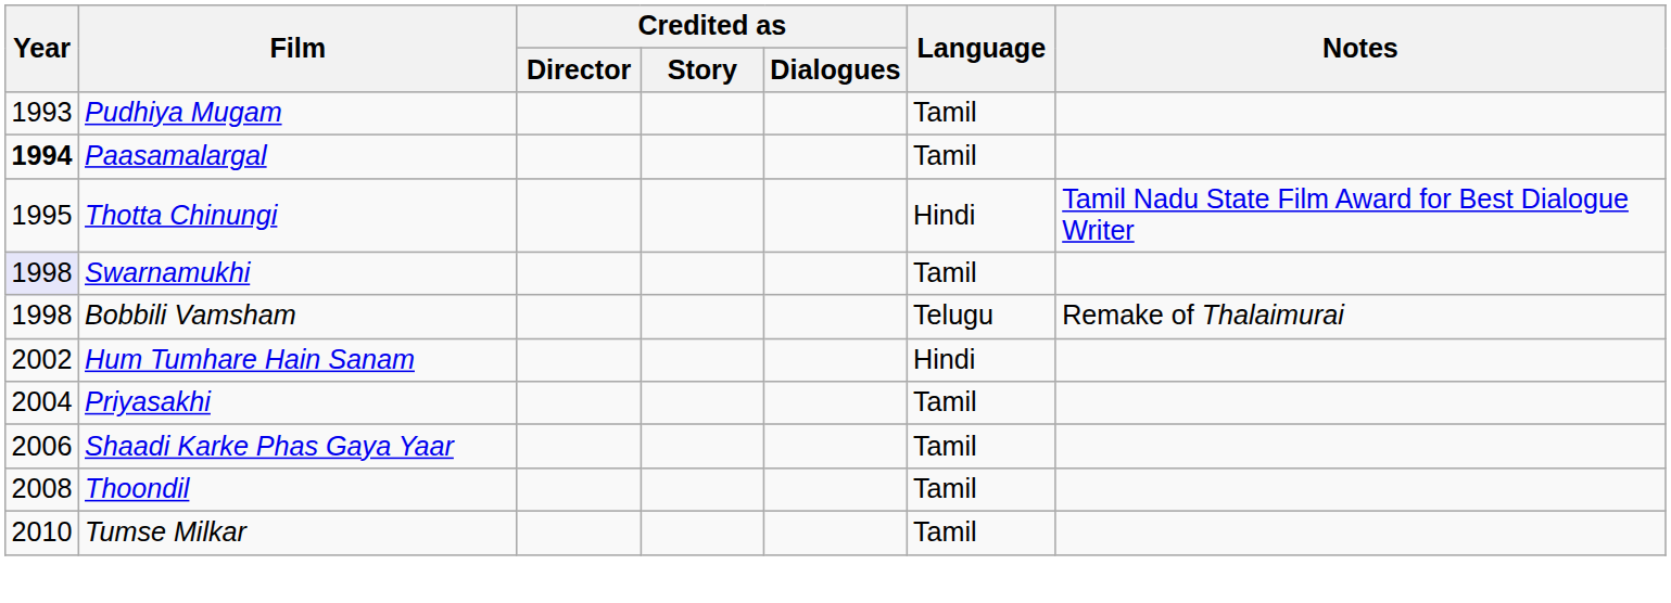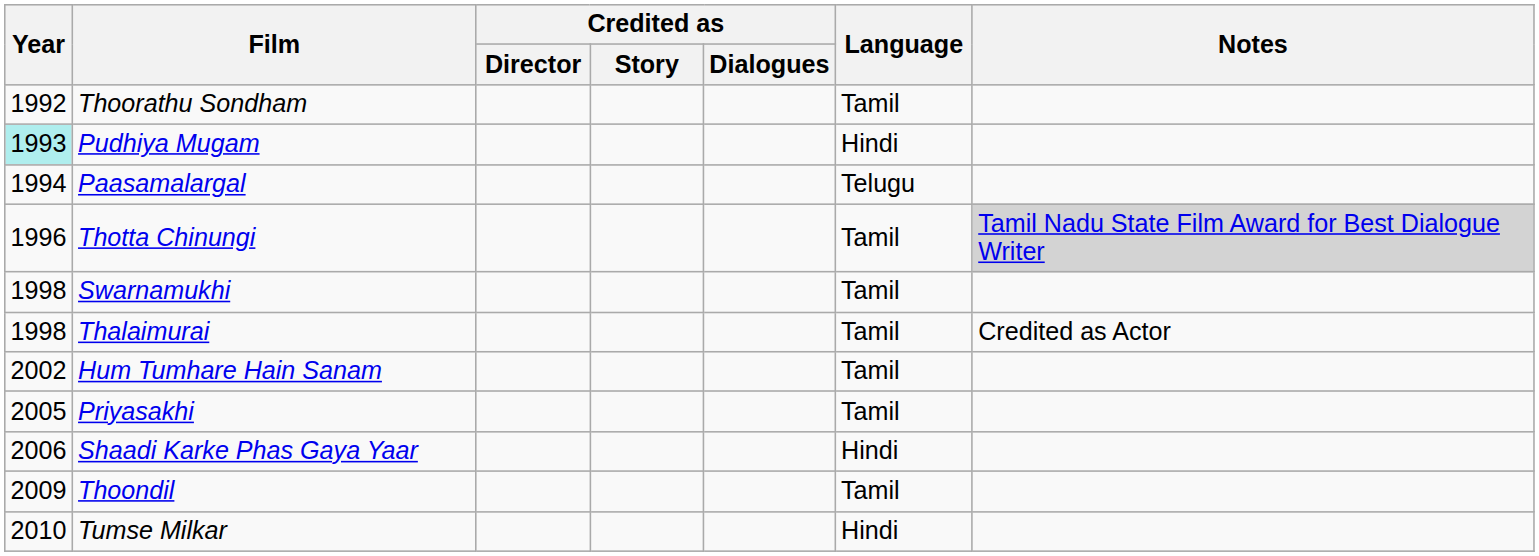+ row: 1992 | Thoorathu Sondham | Tamil
Pudhiya Mugam | Year: no background -> paleturquoise background
Pudhiya Mugam | Language: Tamil -> Hindi
Paasamalargal | Year: bold -> normal
Paasamalargal | Language: Tamil -> Telugu
Thotta Chinungi | Year: 1995 -> 1996
Thotta Chinungi | Language: Hindi -> Tamil
Thotta Chinungi | Notes: no background -> lightgrey background
Swarnamukhi | Year: lavender background -> no background
+ row: 1998 | Thalaimurai | Tamil | Credited as Actor
- row: 1998 | Bobbili Vamsham | Telugu | Remake of Thalaimurai
Hum Tumhare Hain Sanam | Language: Hindi -> Tamil
Priyasakhi | Year: 2004 -> 2005
Shaadi Karke Phas Gaya Yaar | Language: Tamil -> Hindi
Thoondil | Year: 2008 -> 2009
Tumse Milkar | Language: Tamil -> Hindi
